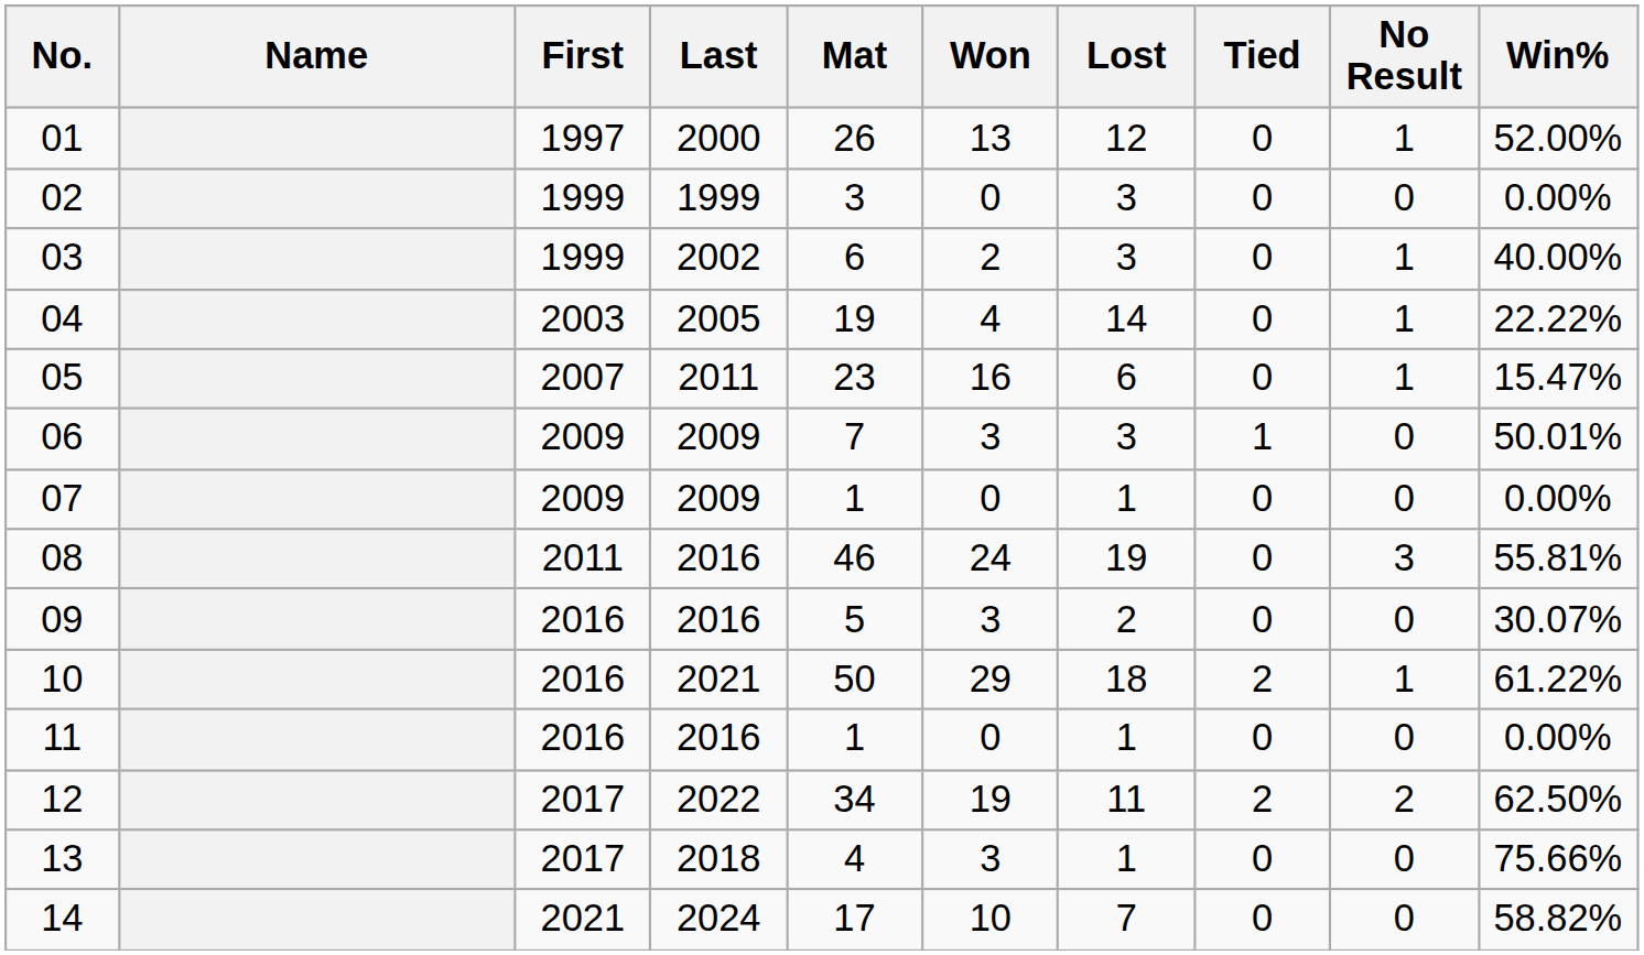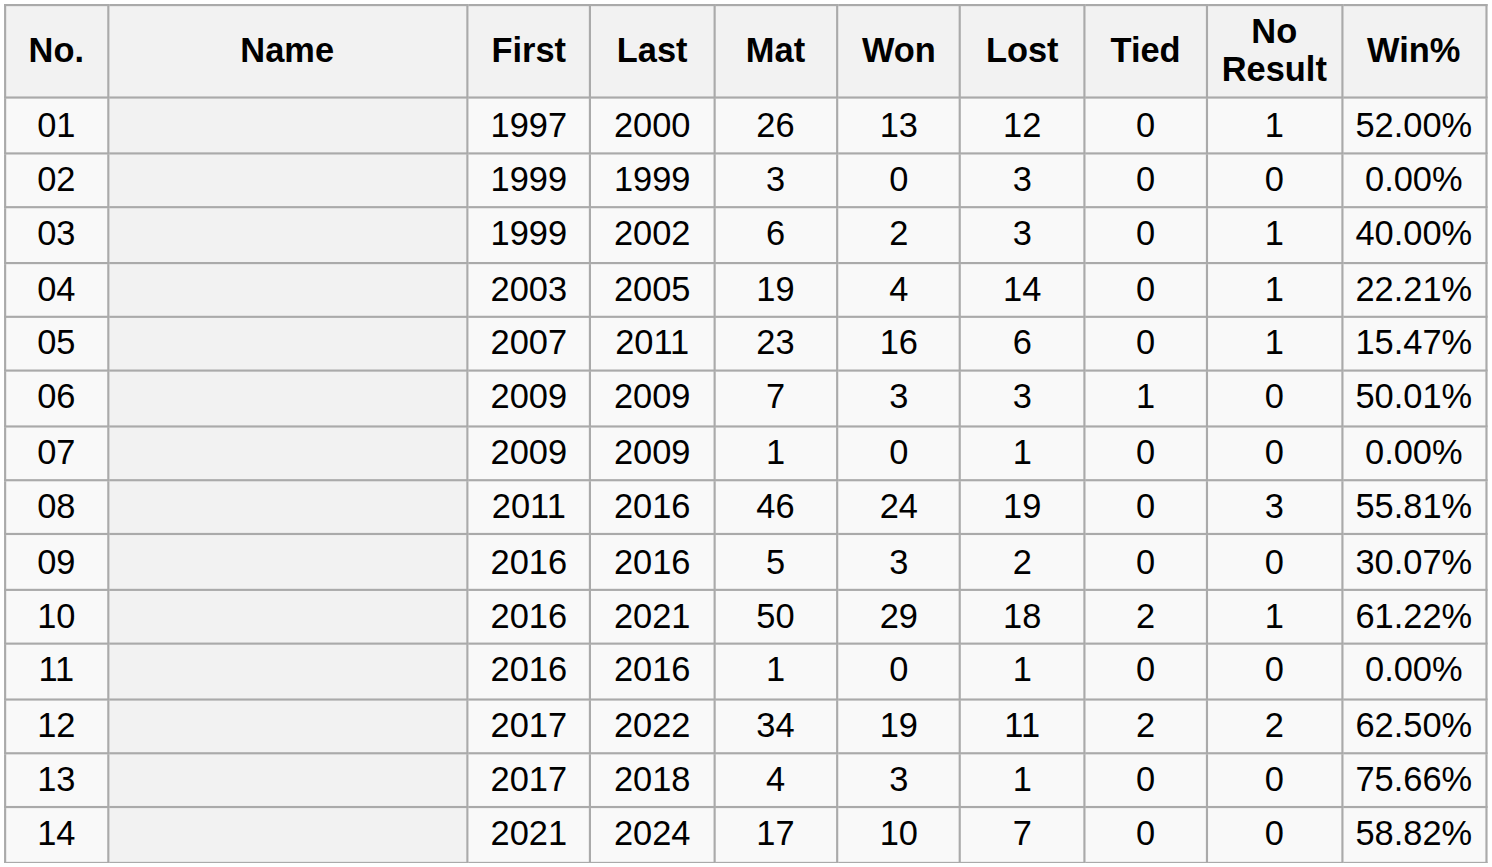04 | Win%: 22.22% -> 22.21%
